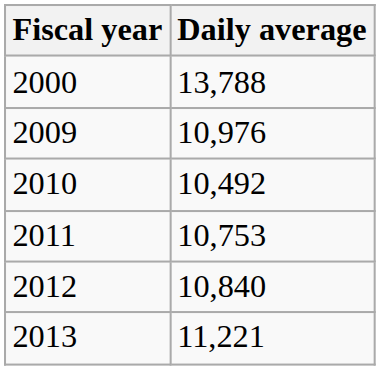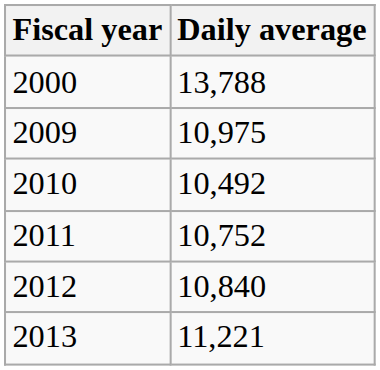2009 | Daily average: 10,976 -> 10,975
2011 | Daily average: 10,753 -> 10,752
